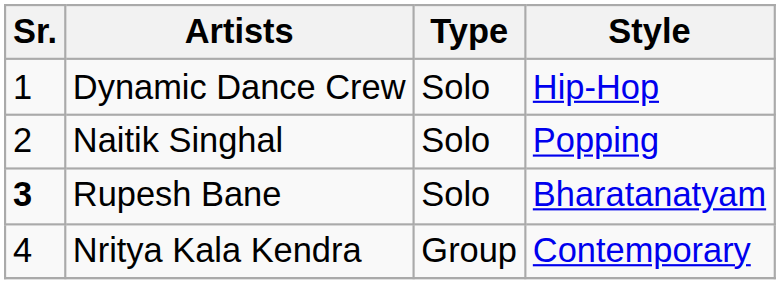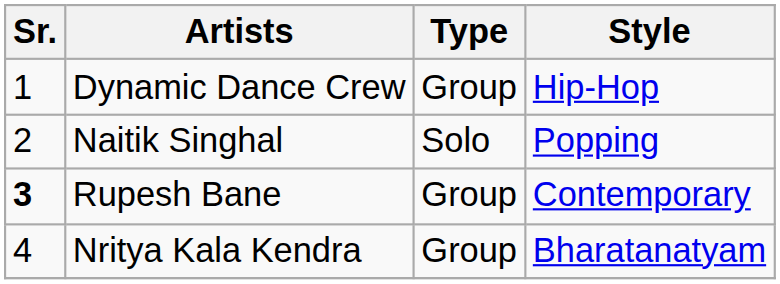Dynamic Dance Crew | Type: Solo -> Group
Rupesh Bane | Type: Solo -> Group
Rupesh Bane | Style: Bharatanatyam -> Contemporary
Nritya Kala Kendra | Style: Contemporary -> Bharatanatyam
